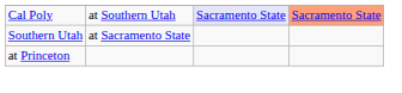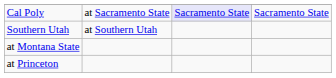Cal Poly | column 2: at Southern Utah -> at Sacramento State
Cal Poly | column 4: lightsalmon background -> no background
Southern Utah | column 2: at Sacramento State -> at Southern Utah
+ row: at Montana State
